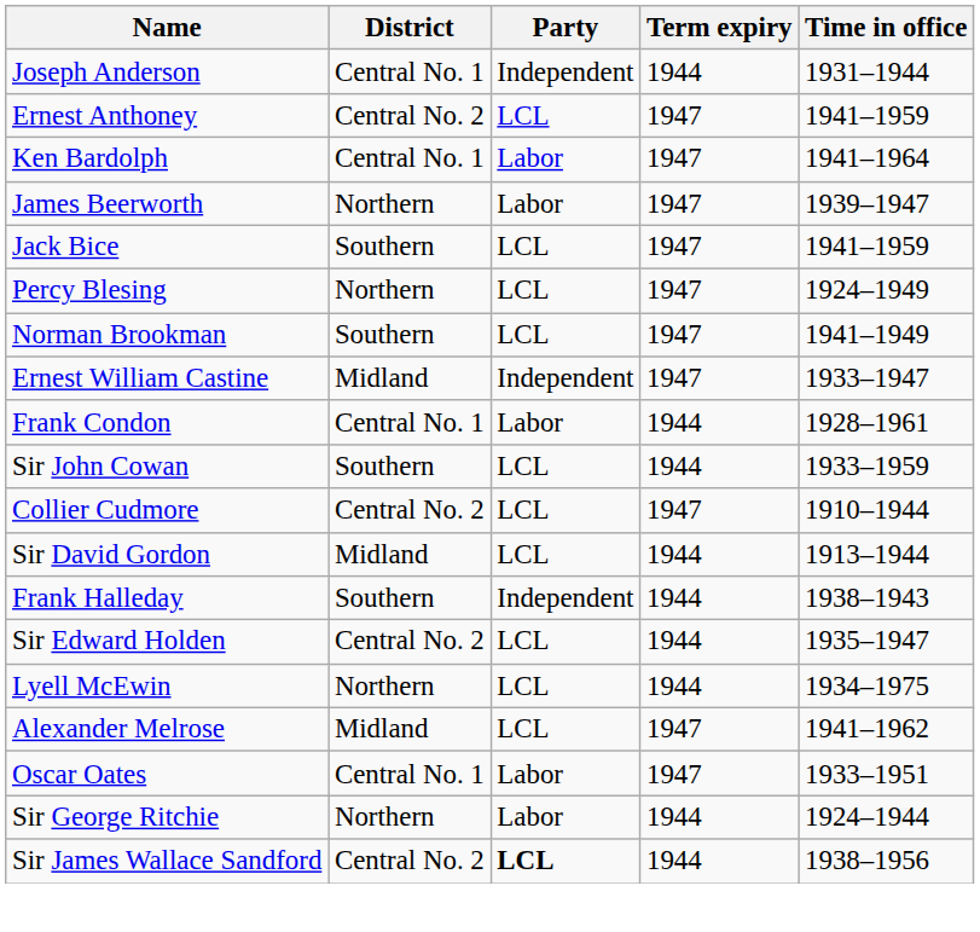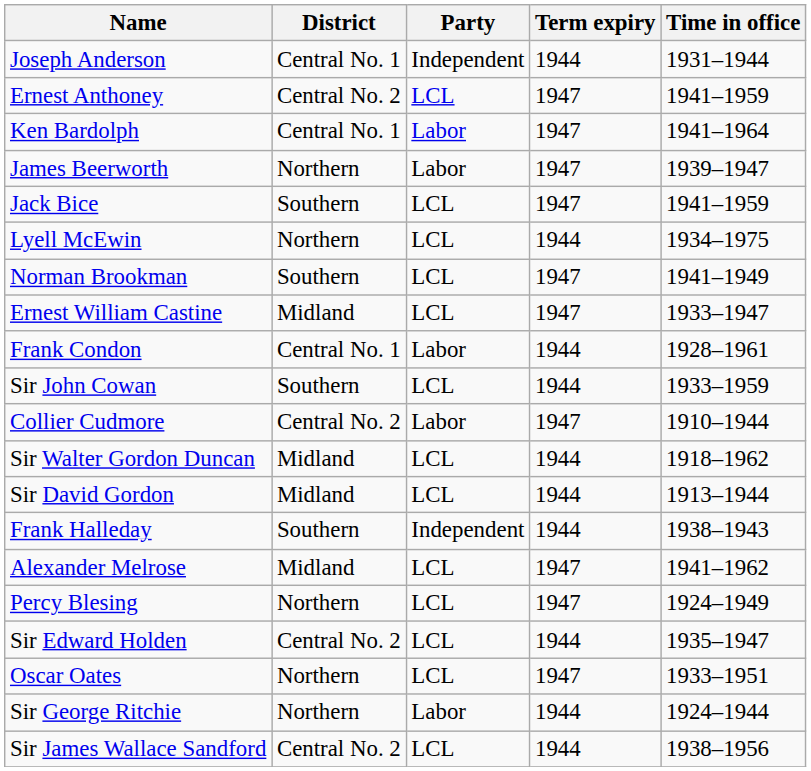rows swapped: Percy Blesing <-> Lyell McEwin
Ernest William Castine | Party: Independent -> LCL
Collier Cudmore | Party: LCL -> Labor
+ row: Sir Walter Gordon Duncan | Midland | LCL | 1944 | 1918–1962
rows swapped: Sir Edward Holden <-> Alexander Melrose
Oscar Oates | District: Central No. 1 -> Northern
Oscar Oates | Party: Labor -> LCL
Sir James Wallace Sandford | Party: bold -> normal
